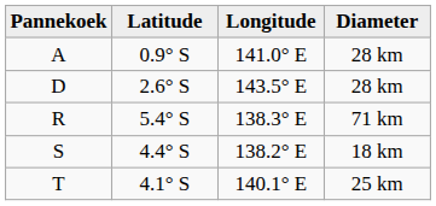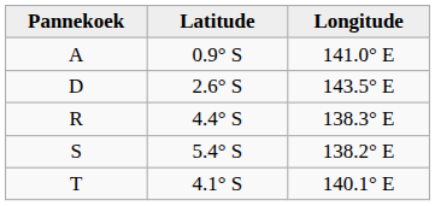- column: Diameter | 28 km | 28 km | 71 km | 18 km | 25 km
R | Latitude: 5.4° S -> 4.4° S
S | Latitude: 4.4° S -> 5.4° S
